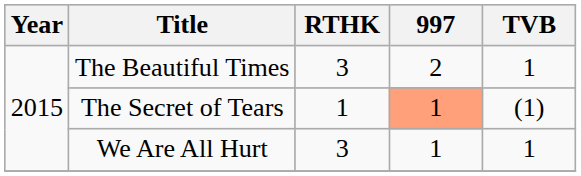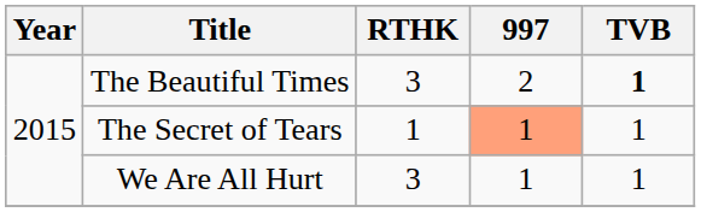The Beautiful Times | TVB: normal -> bold
The Secret of Tears | TVB: (1) -> 1
